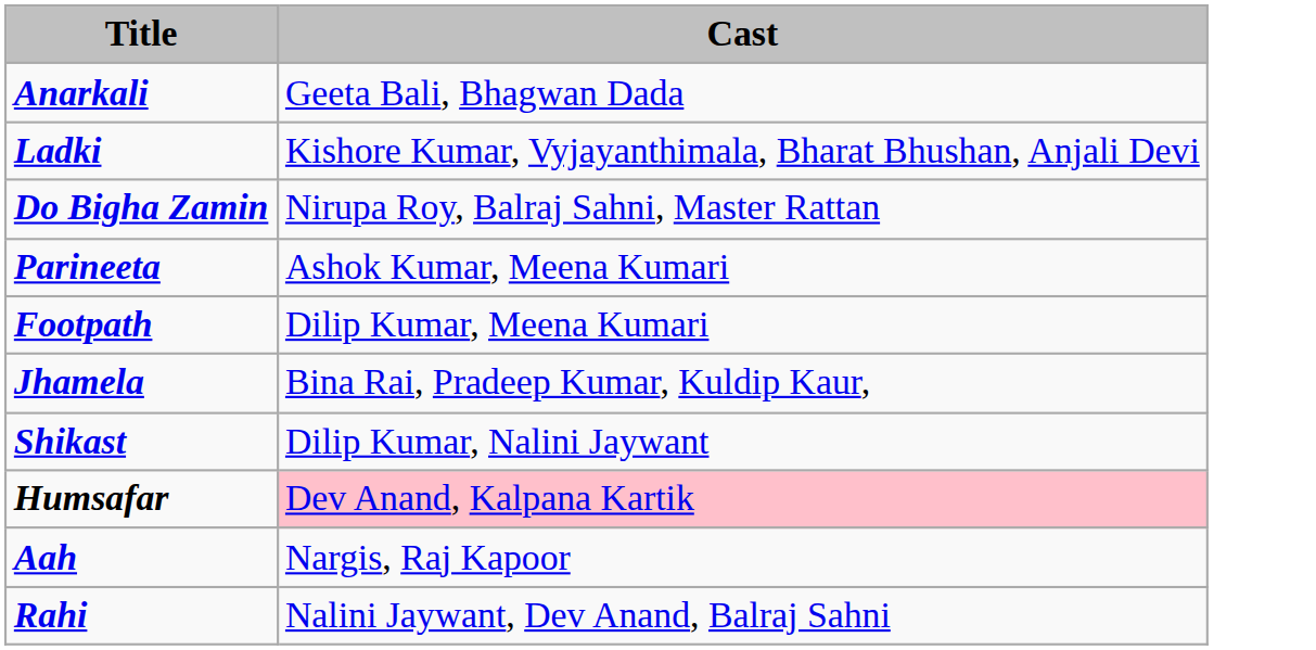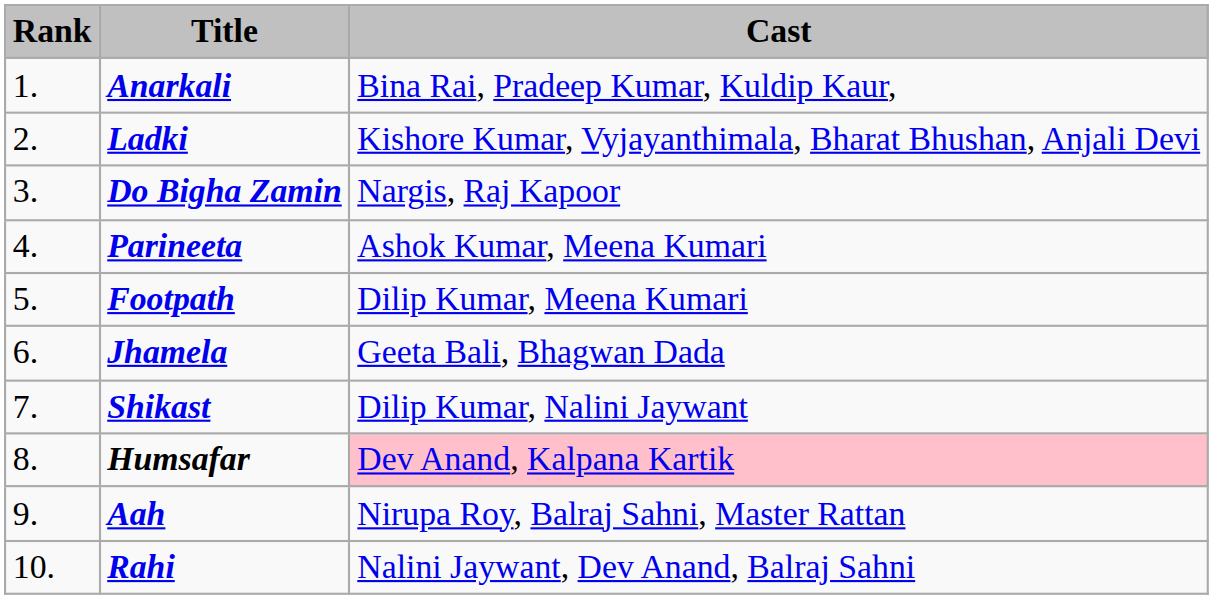+ column: Rank | 1. | 2. | 3. | 4. | 5. | 6. | 7. | 8. | 9. | 10.
Anarkali | Cast: Geeta Bali, Bhagwan Dada -> Bina Rai, Pradeep Kumar, Kuldip Kaur,
Do Bigha Zamin | Cast: Nirupa Roy, Balraj Sahni, Master Rattan -> Nargis, Raj Kapoor
Jhamela | Cast: Bina Rai, Pradeep Kumar, Kuldip Kaur, -> Geeta Bali, Bhagwan Dada
Aah | Cast: Nargis, Raj Kapoor -> Nirupa Roy, Balraj Sahni, Master Rattan
